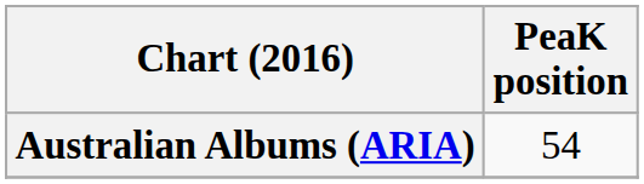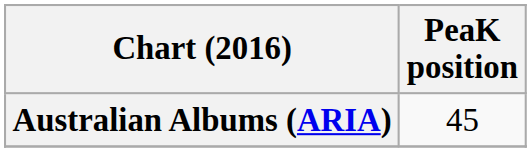Australian Albums (ARIA) | PeaK position: 54 -> 45
